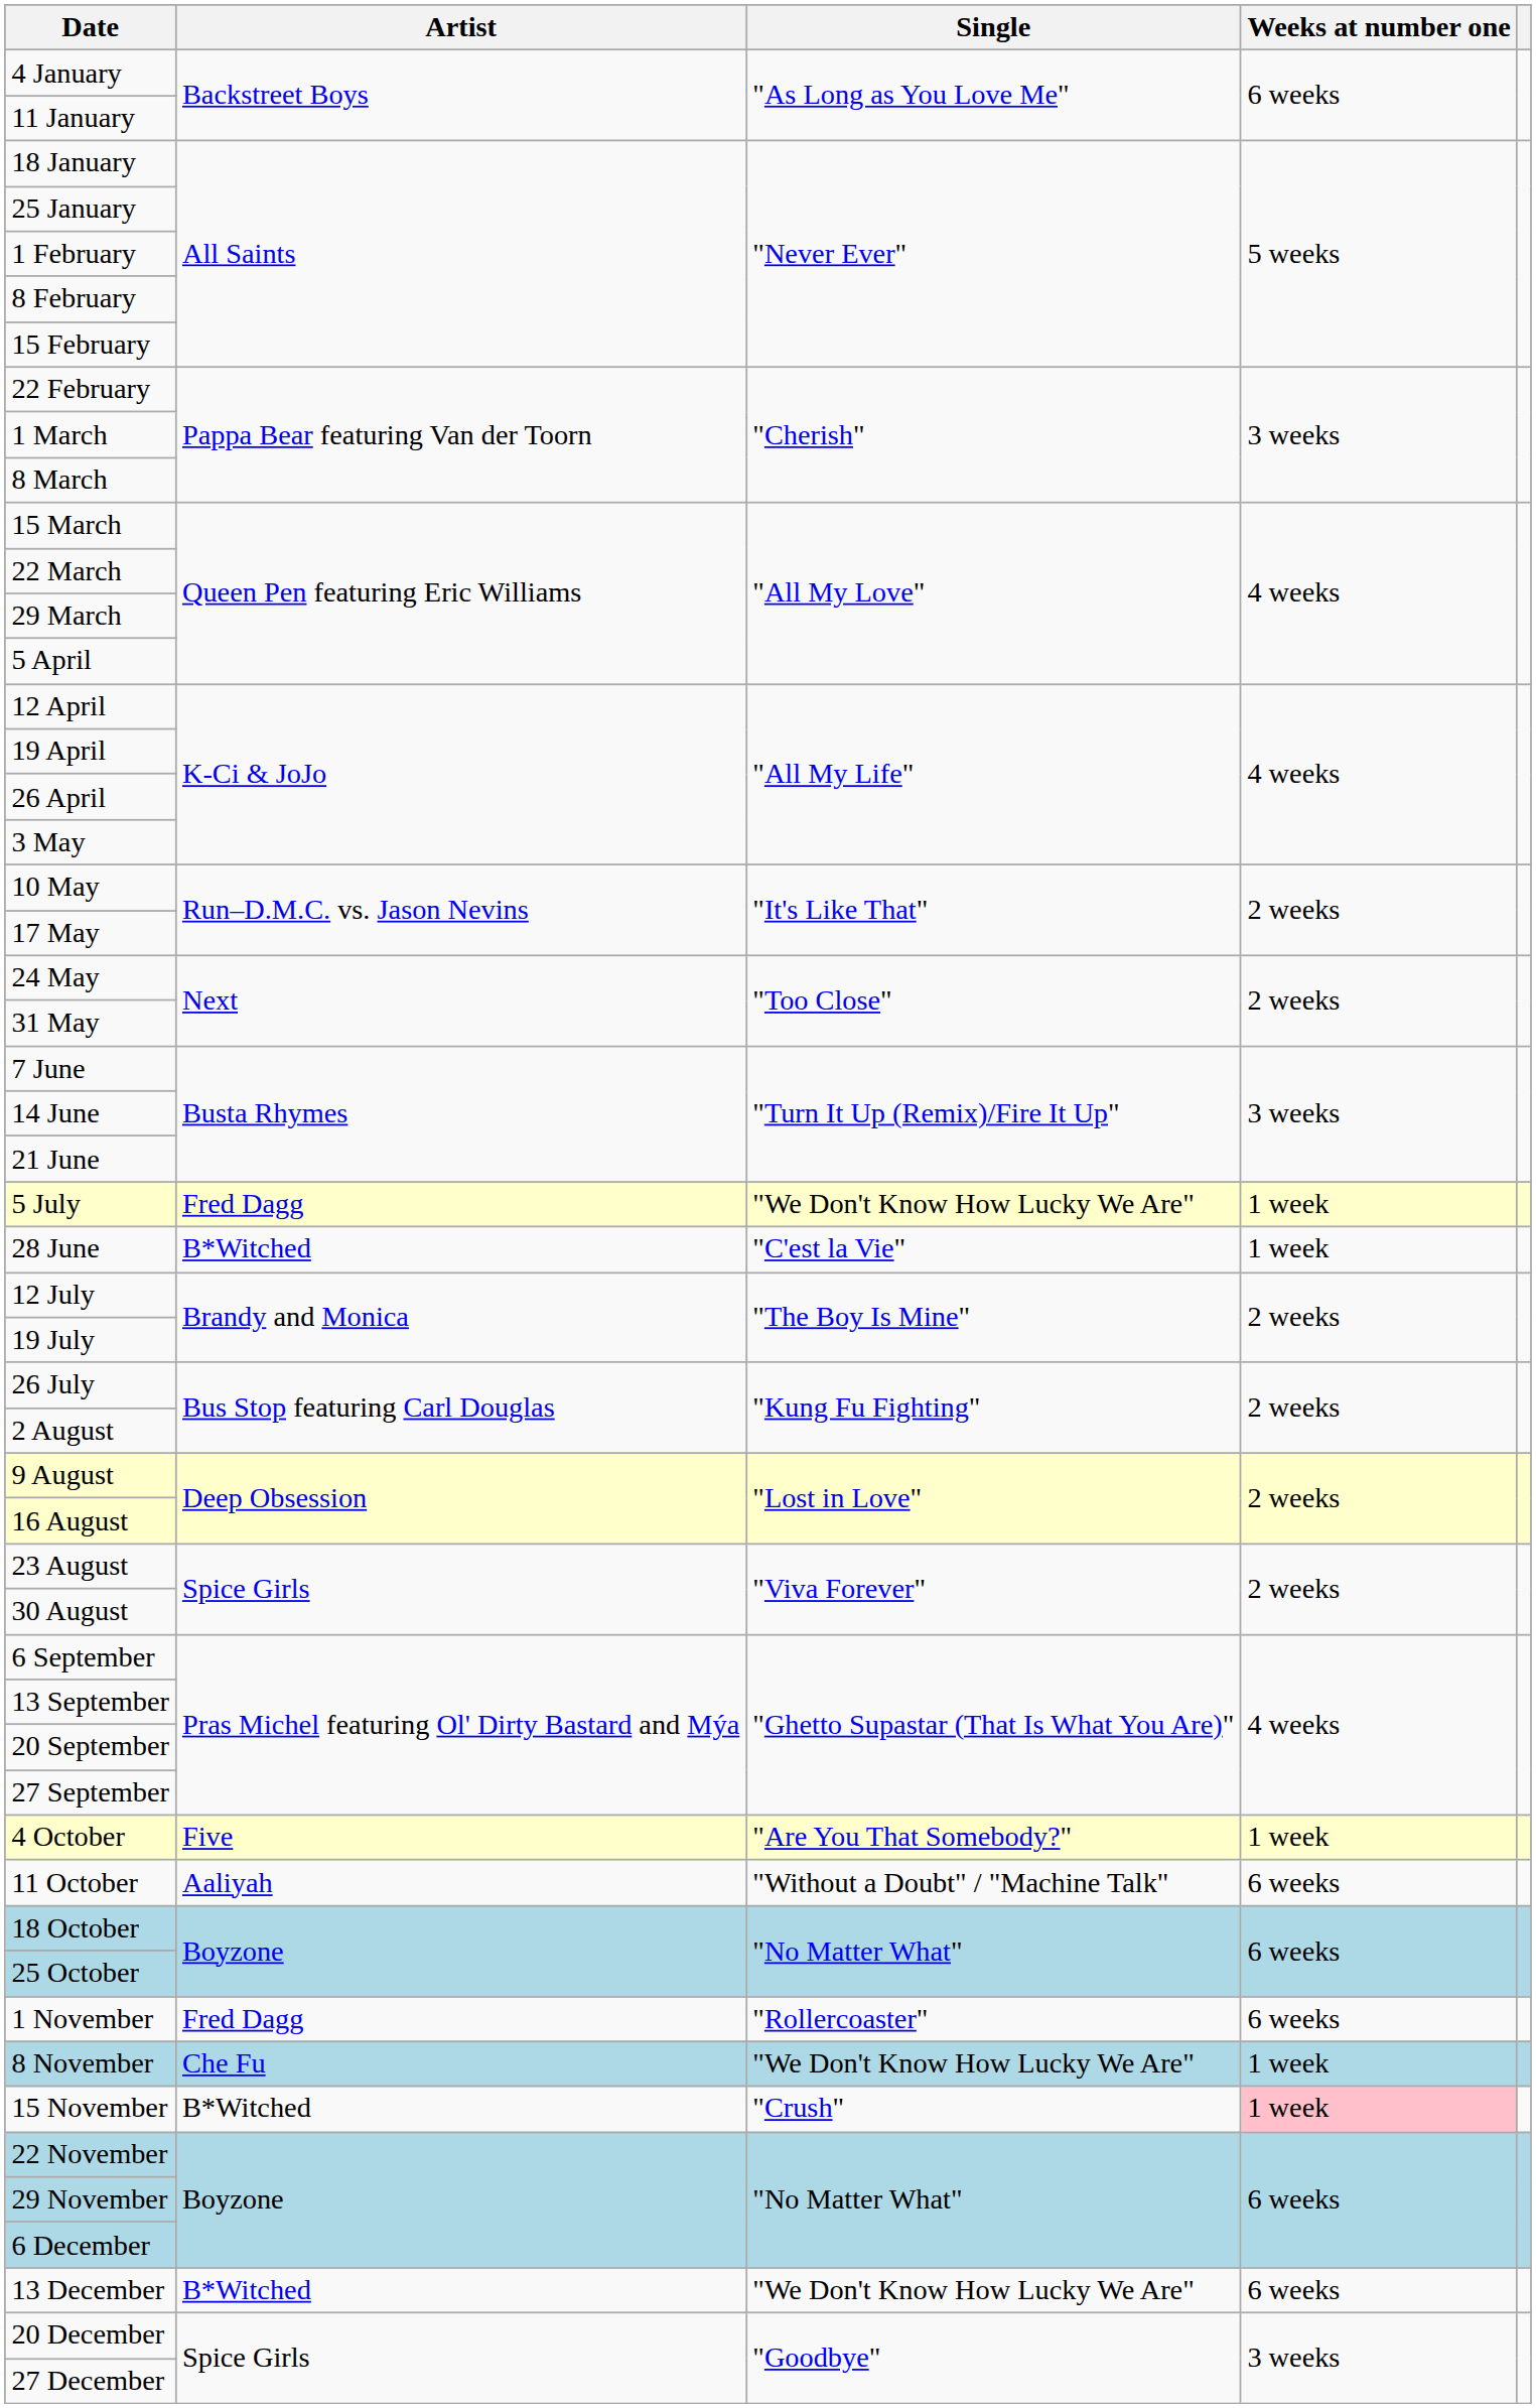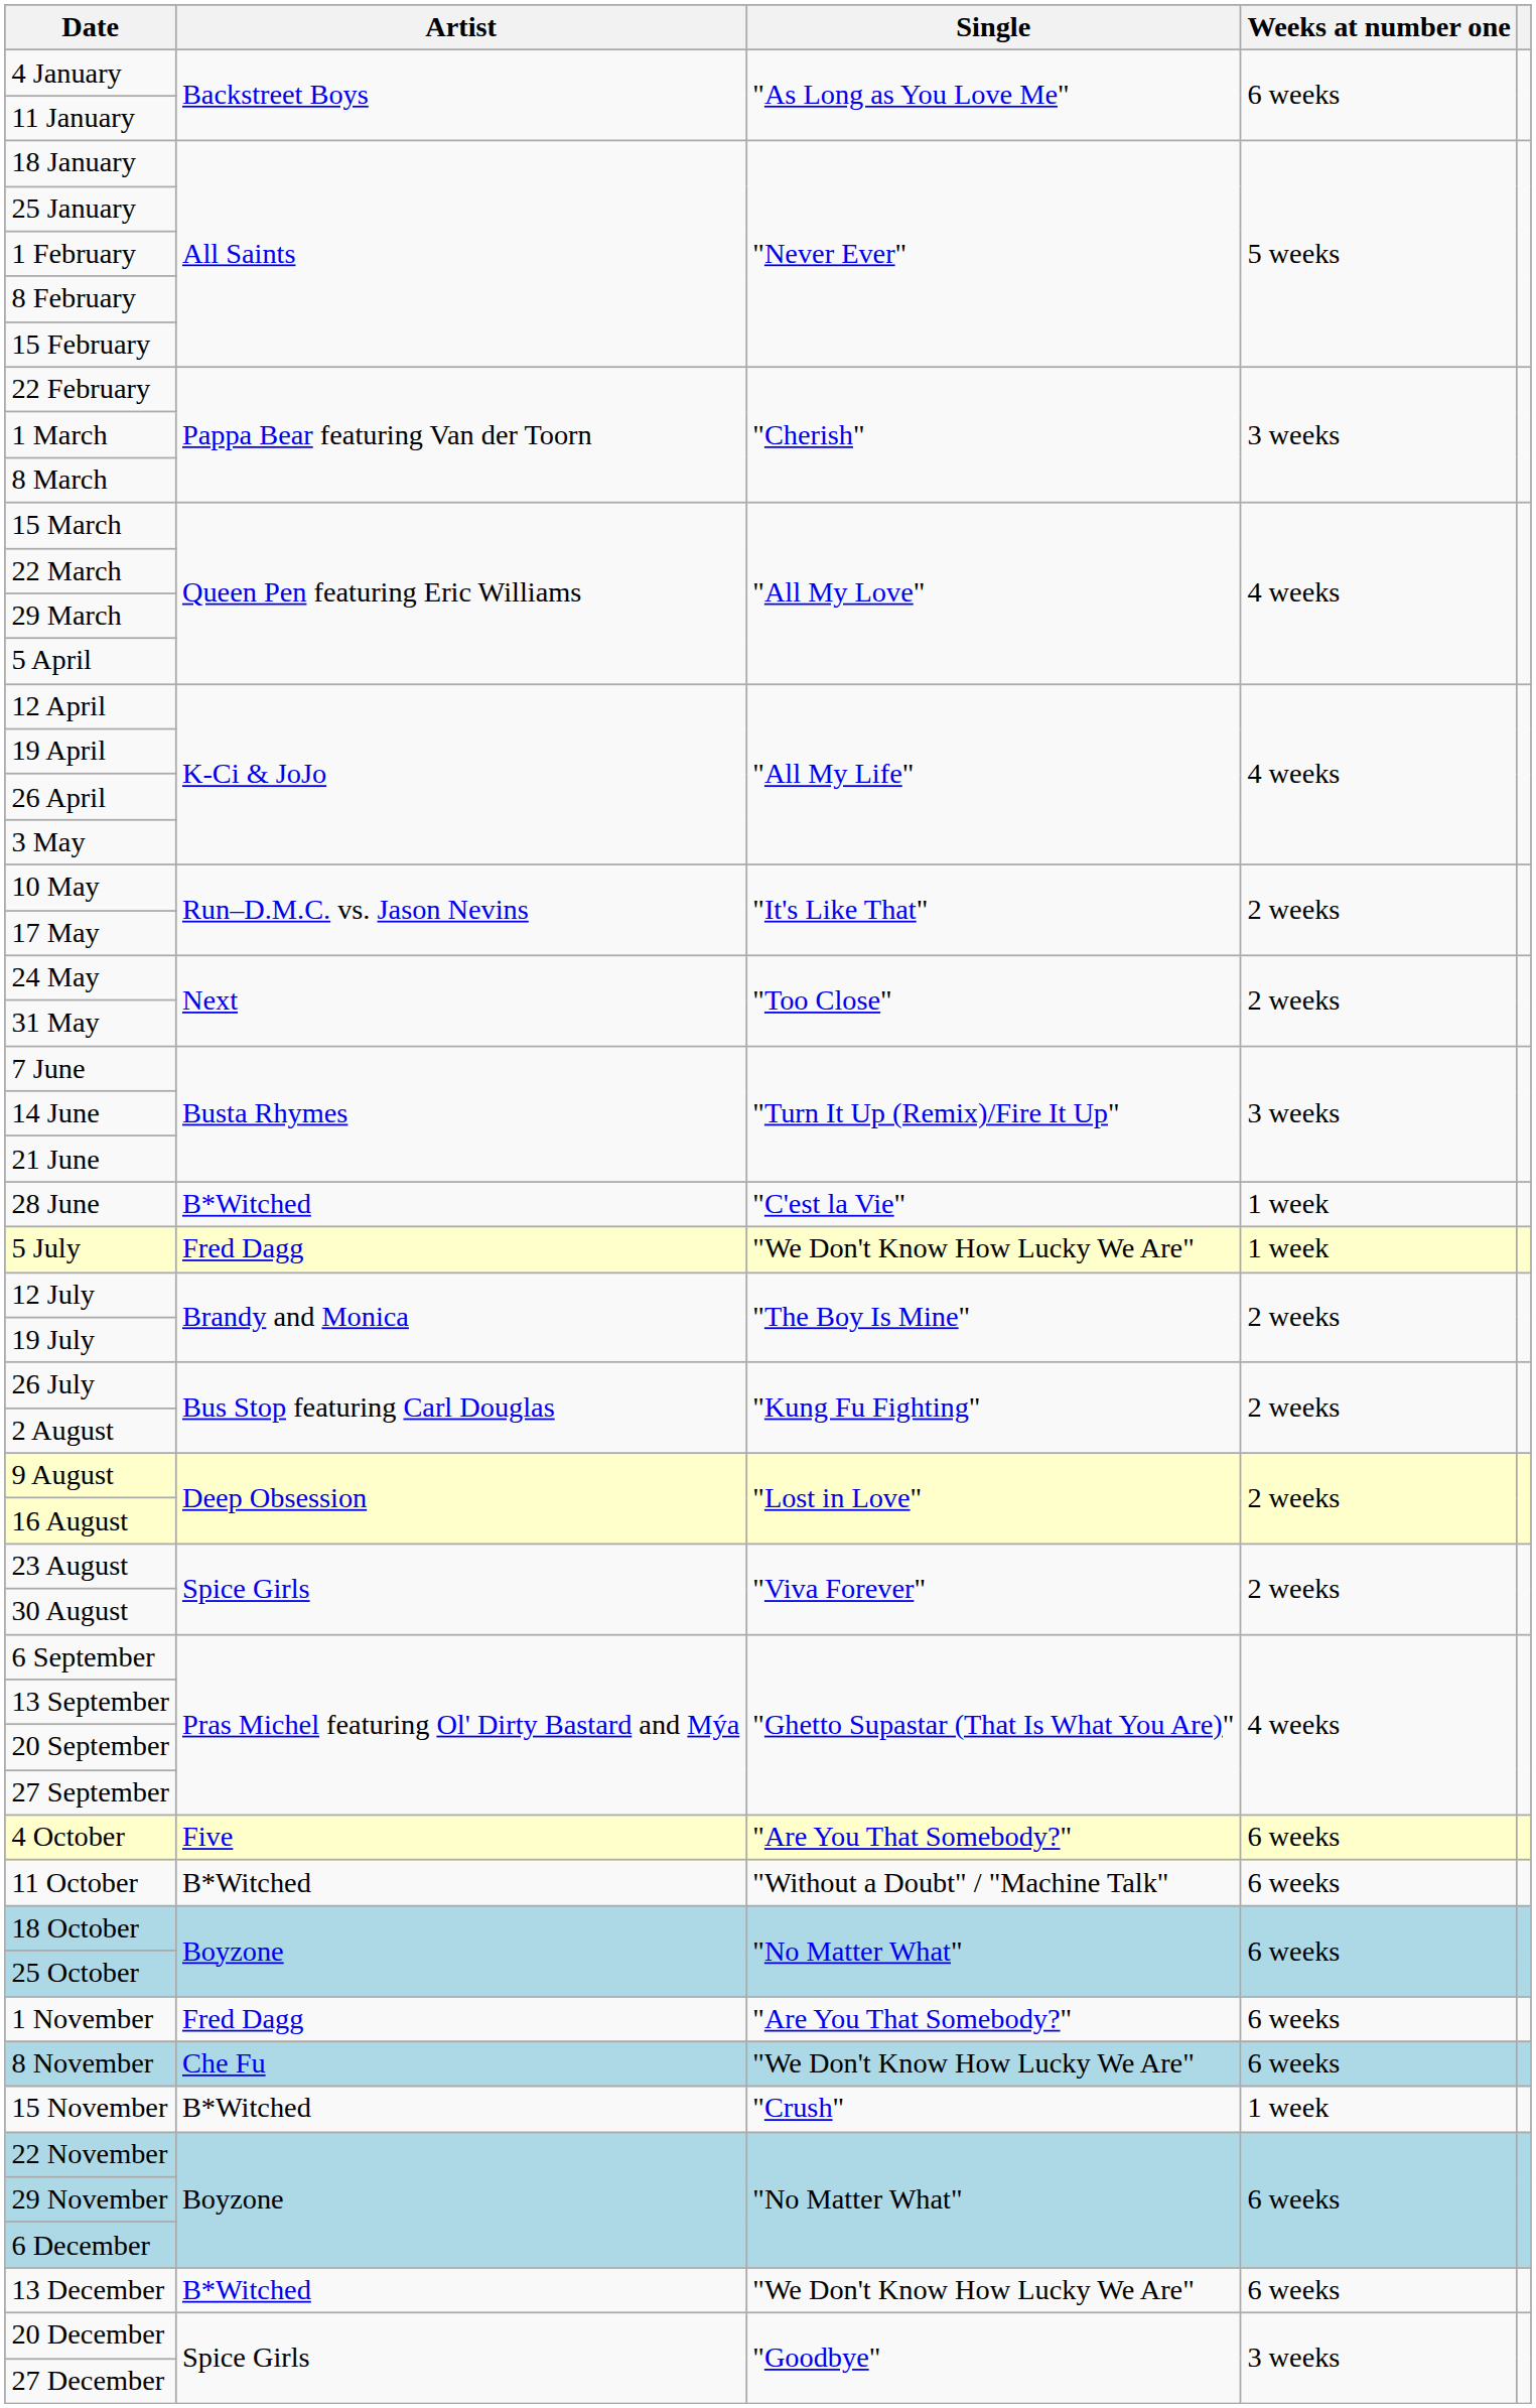rows swapped: 28 June <-> 5 July
4 October | Weeks at number one: 1 week -> 6 weeks
11 October | Artist: Aaliyah -> B*Witched
1 November | Single: "Rollercoaster" -> "Are You That Somebody?"
8 November | Weeks at number one: 1 week -> 6 weeks
15 November | Weeks at number one: pink background -> no background
